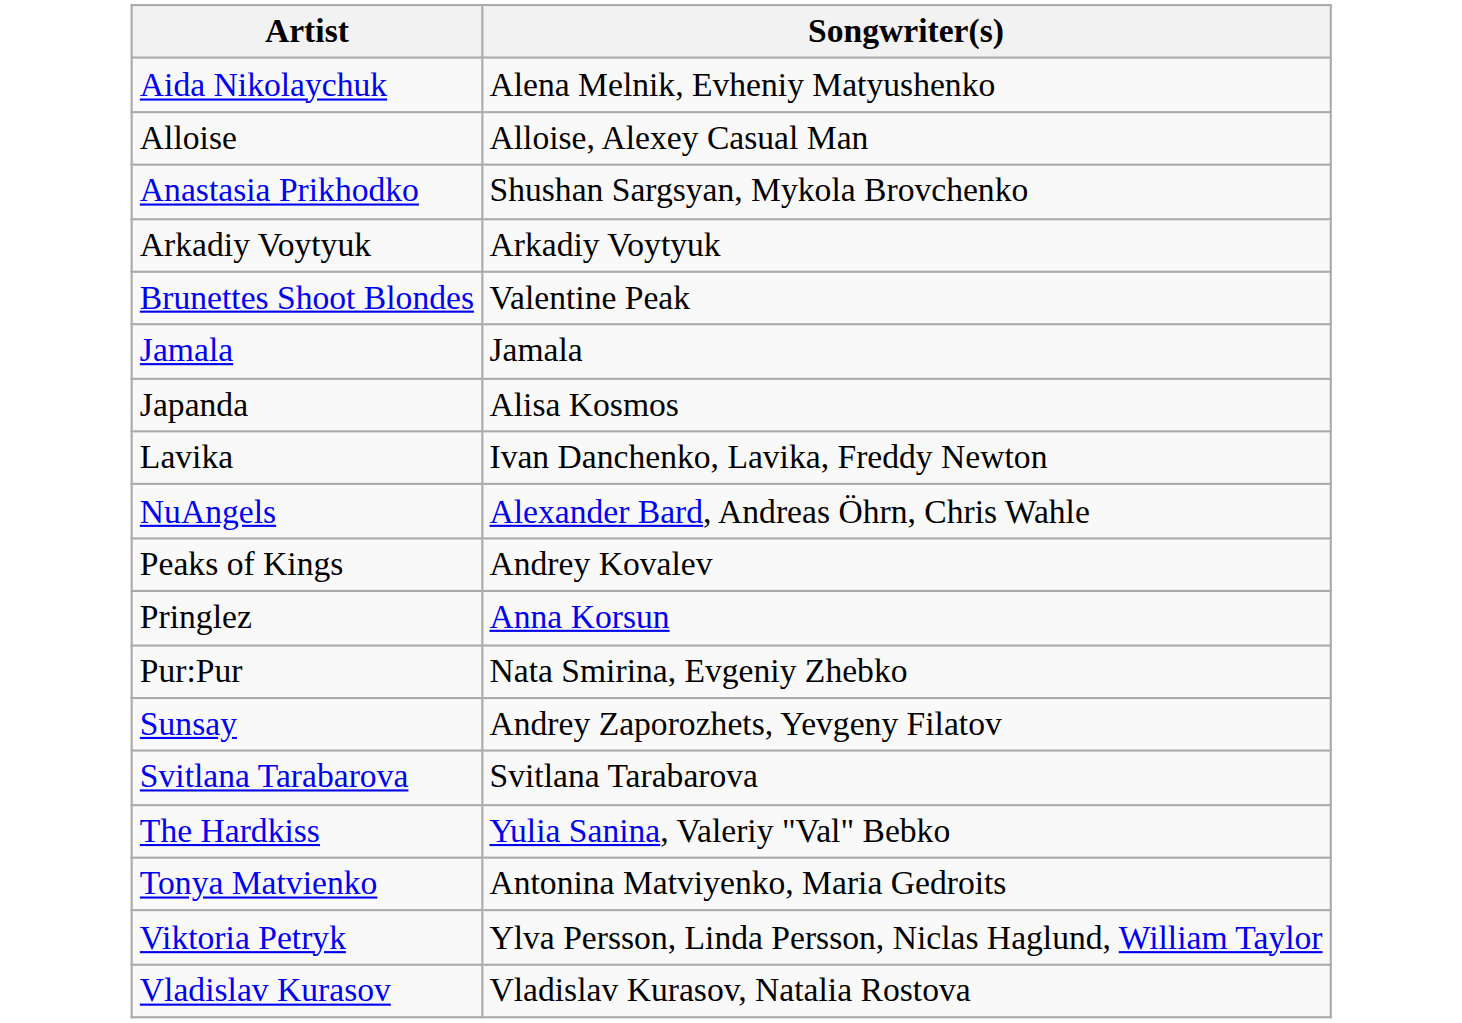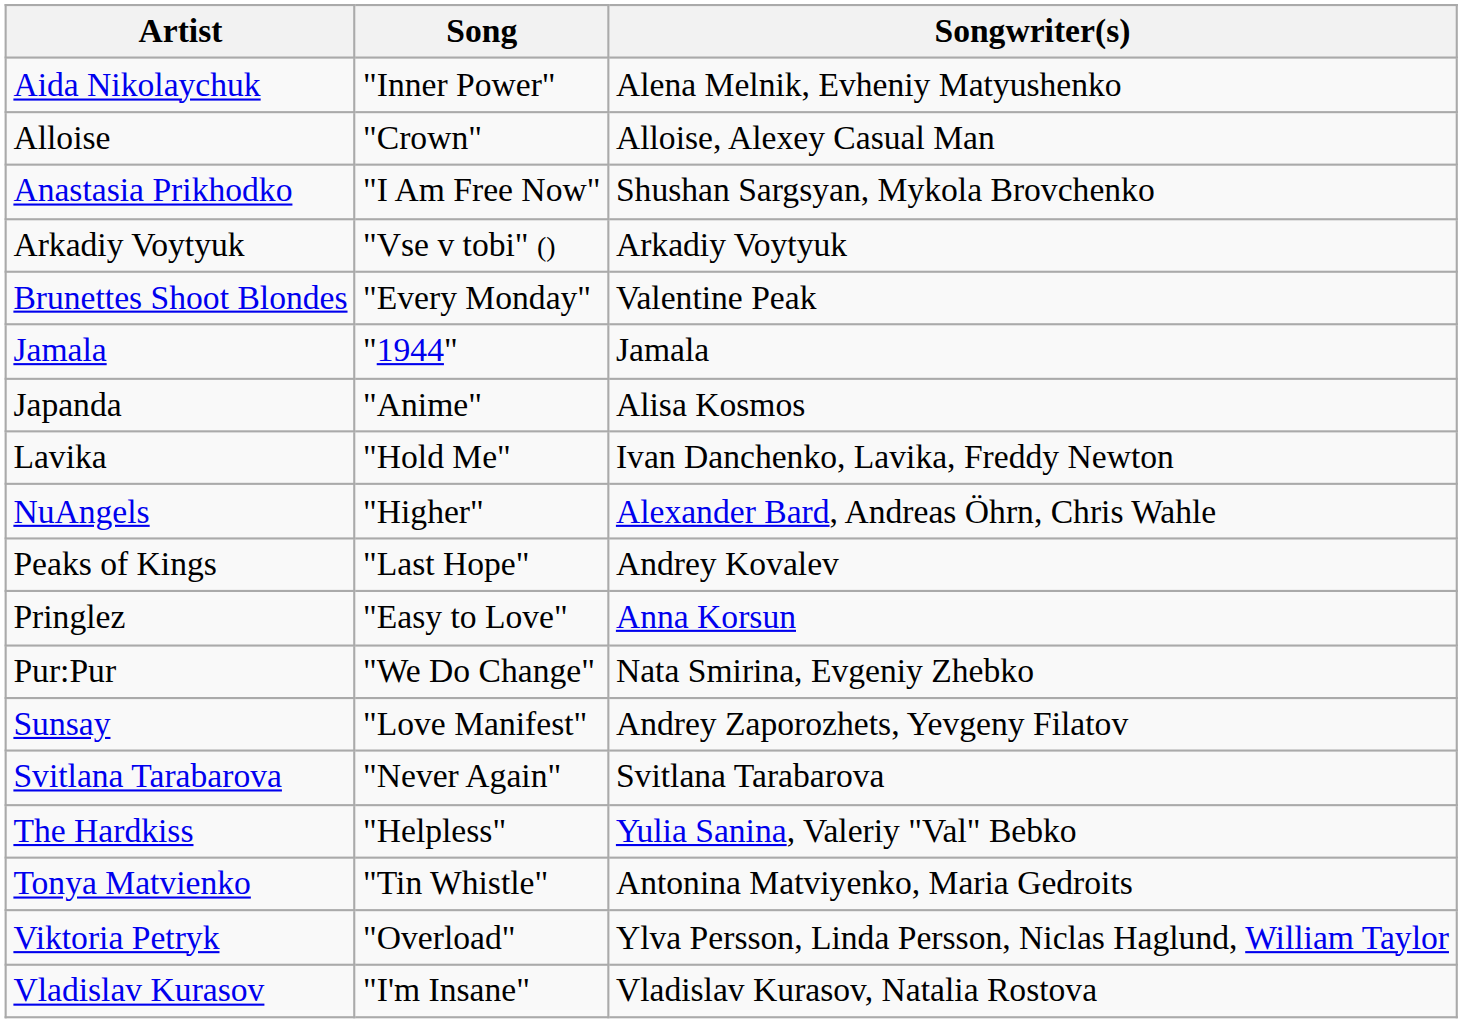+ column: Song | "Inner Power" | "Crown" | "I Am Free Now" | "Vse v tobi" () | "Every Monday" | "1944" | "Anime" | "Hold Me" | "Higher" | "Last Hope" | "Easy to Love" | "We Do Change" | "Love Manifest" | "Never Again" | "Helpless" | "Tin Whistle" | "Overload" | "I'm Insane"
